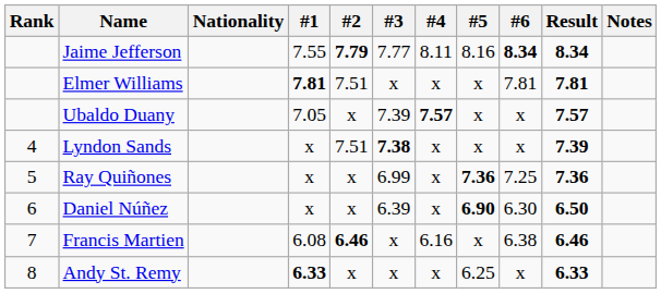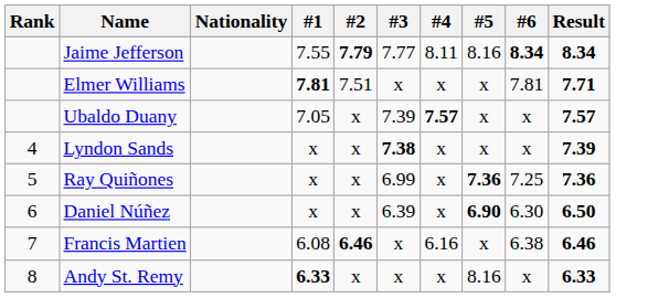- column: Notes
Elmer Williams | Result: 7.81 -> 7.71
Lyndon Sands | #2: 7.51 -> x
Andy St. Remy | #5: 6.25 -> 8.16
